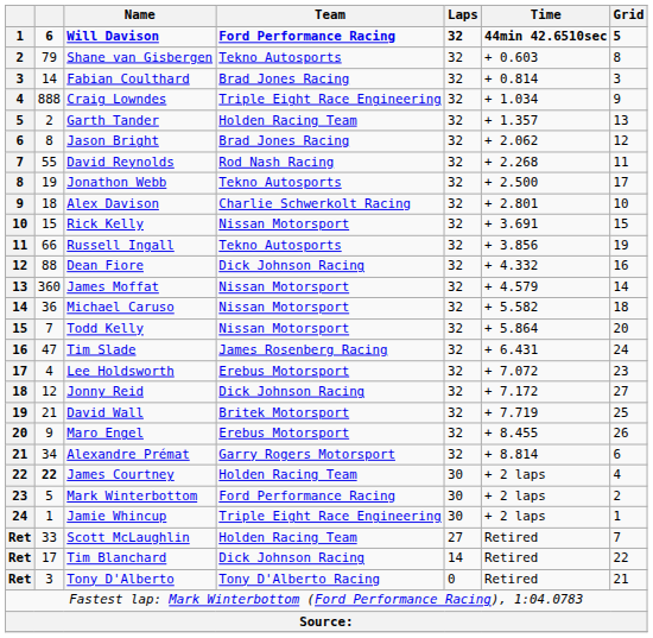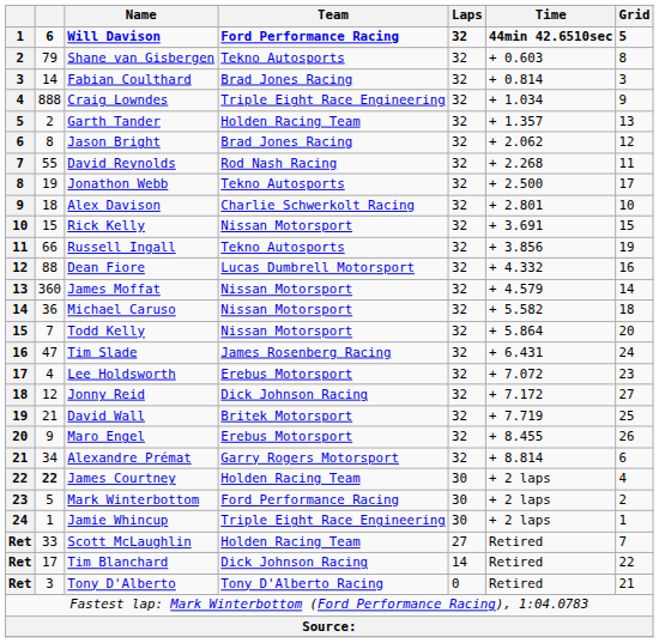Dean Fiore | Team: Dick Johnson Racing -> Lucas Dumbrell Motorsport
